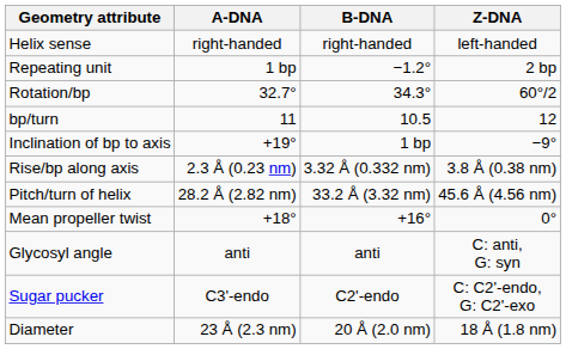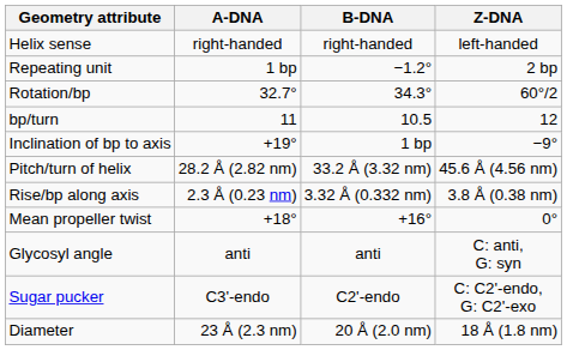rows swapped: Rise/bp along axis <-> Pitch/turn of helix
